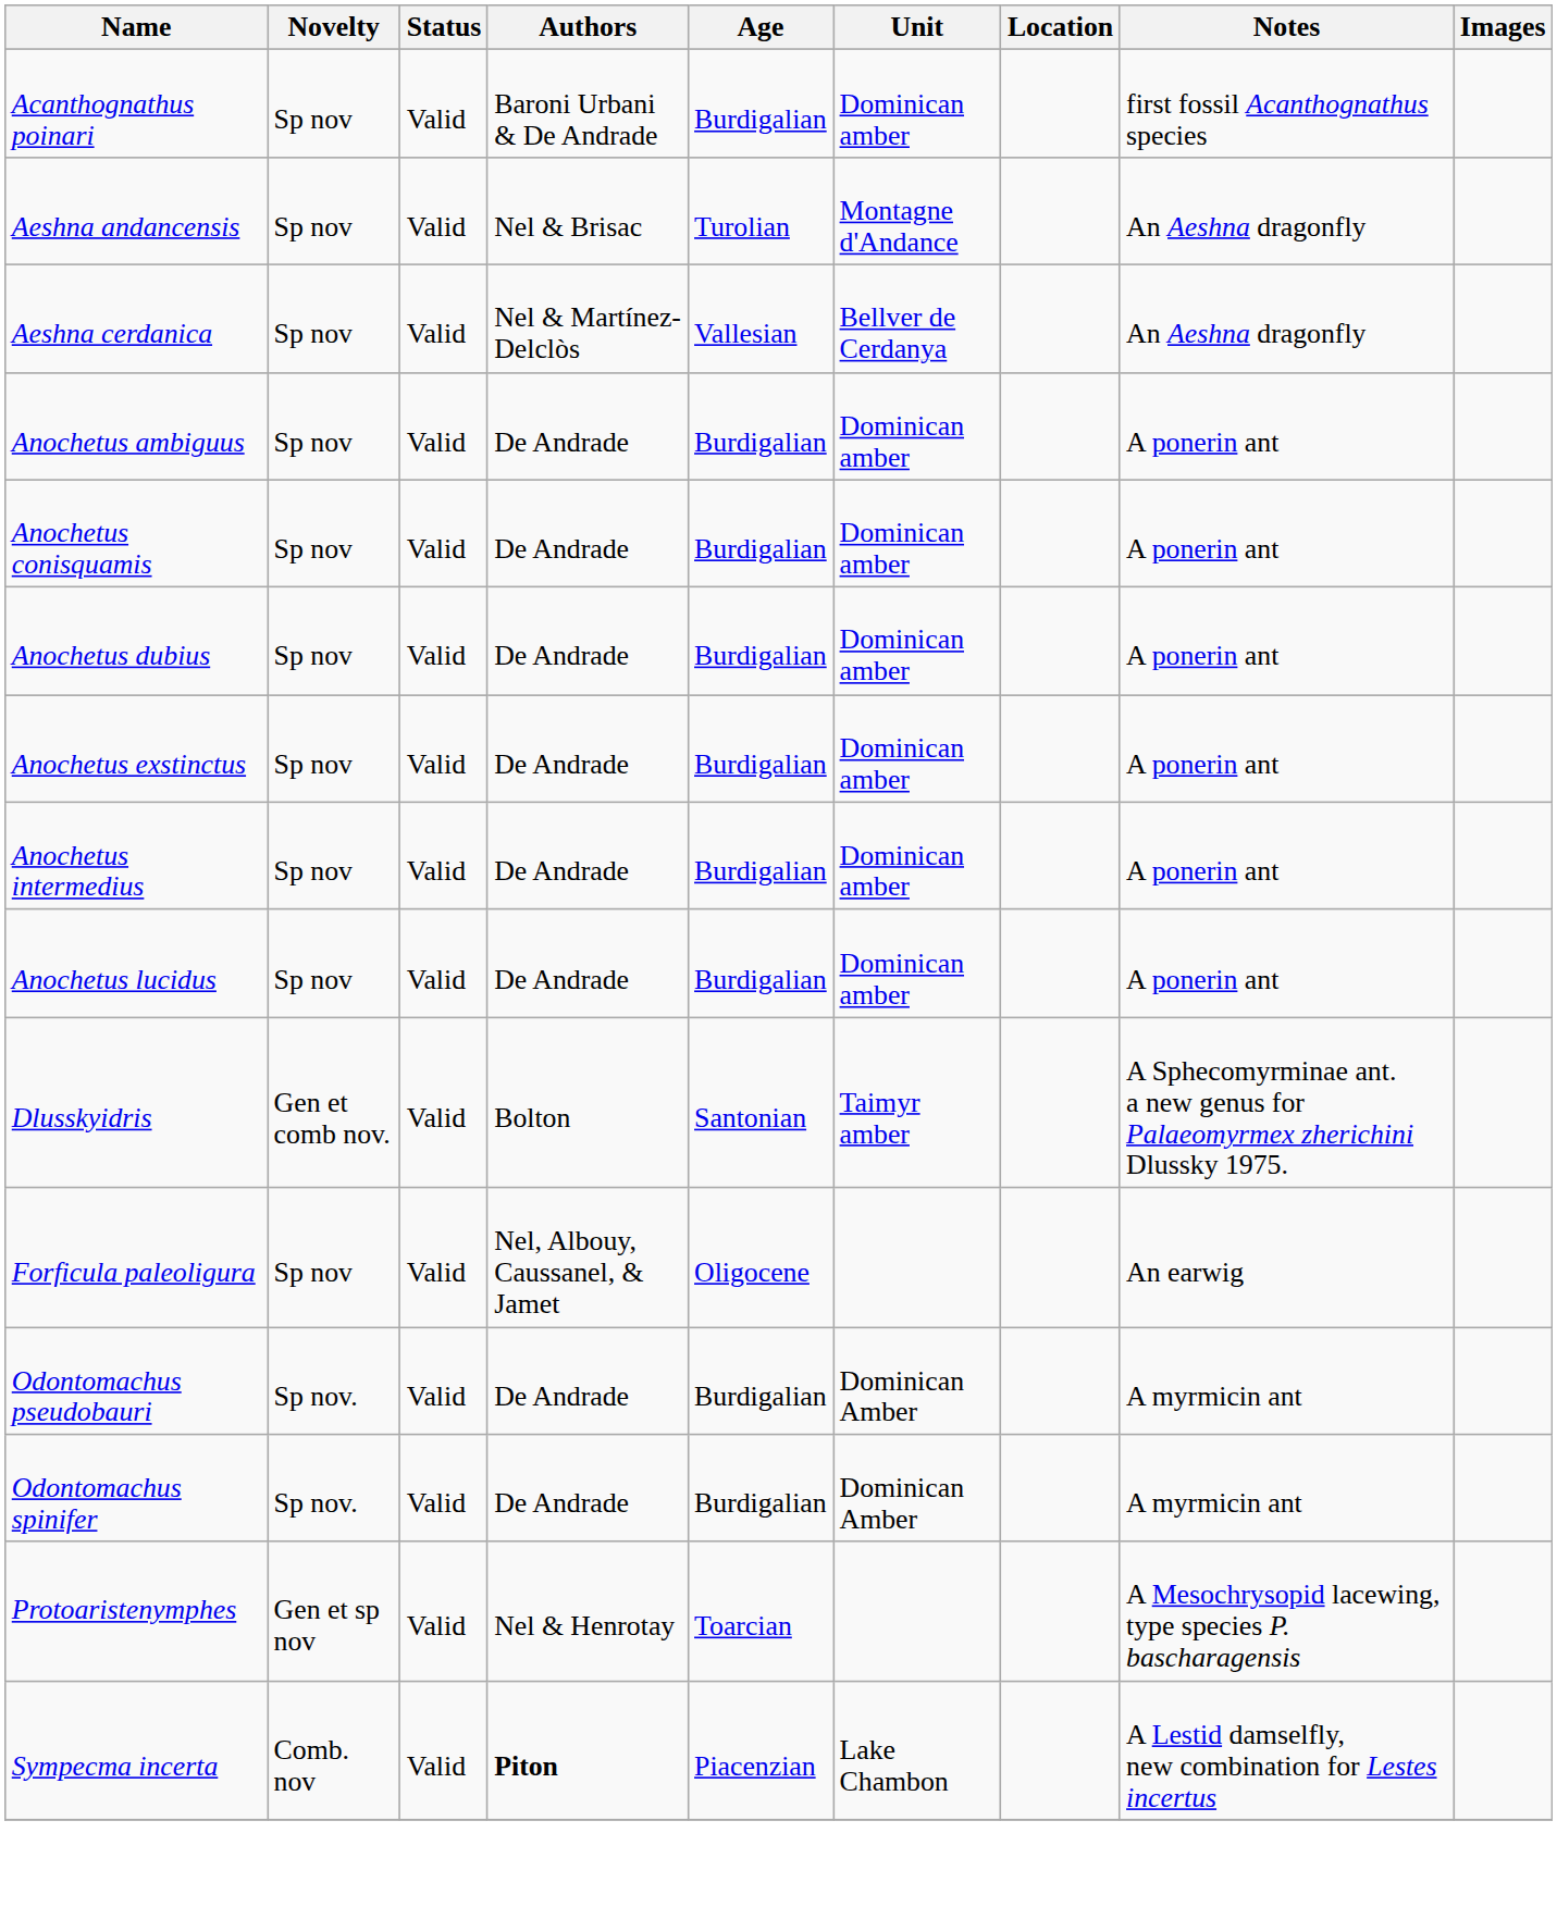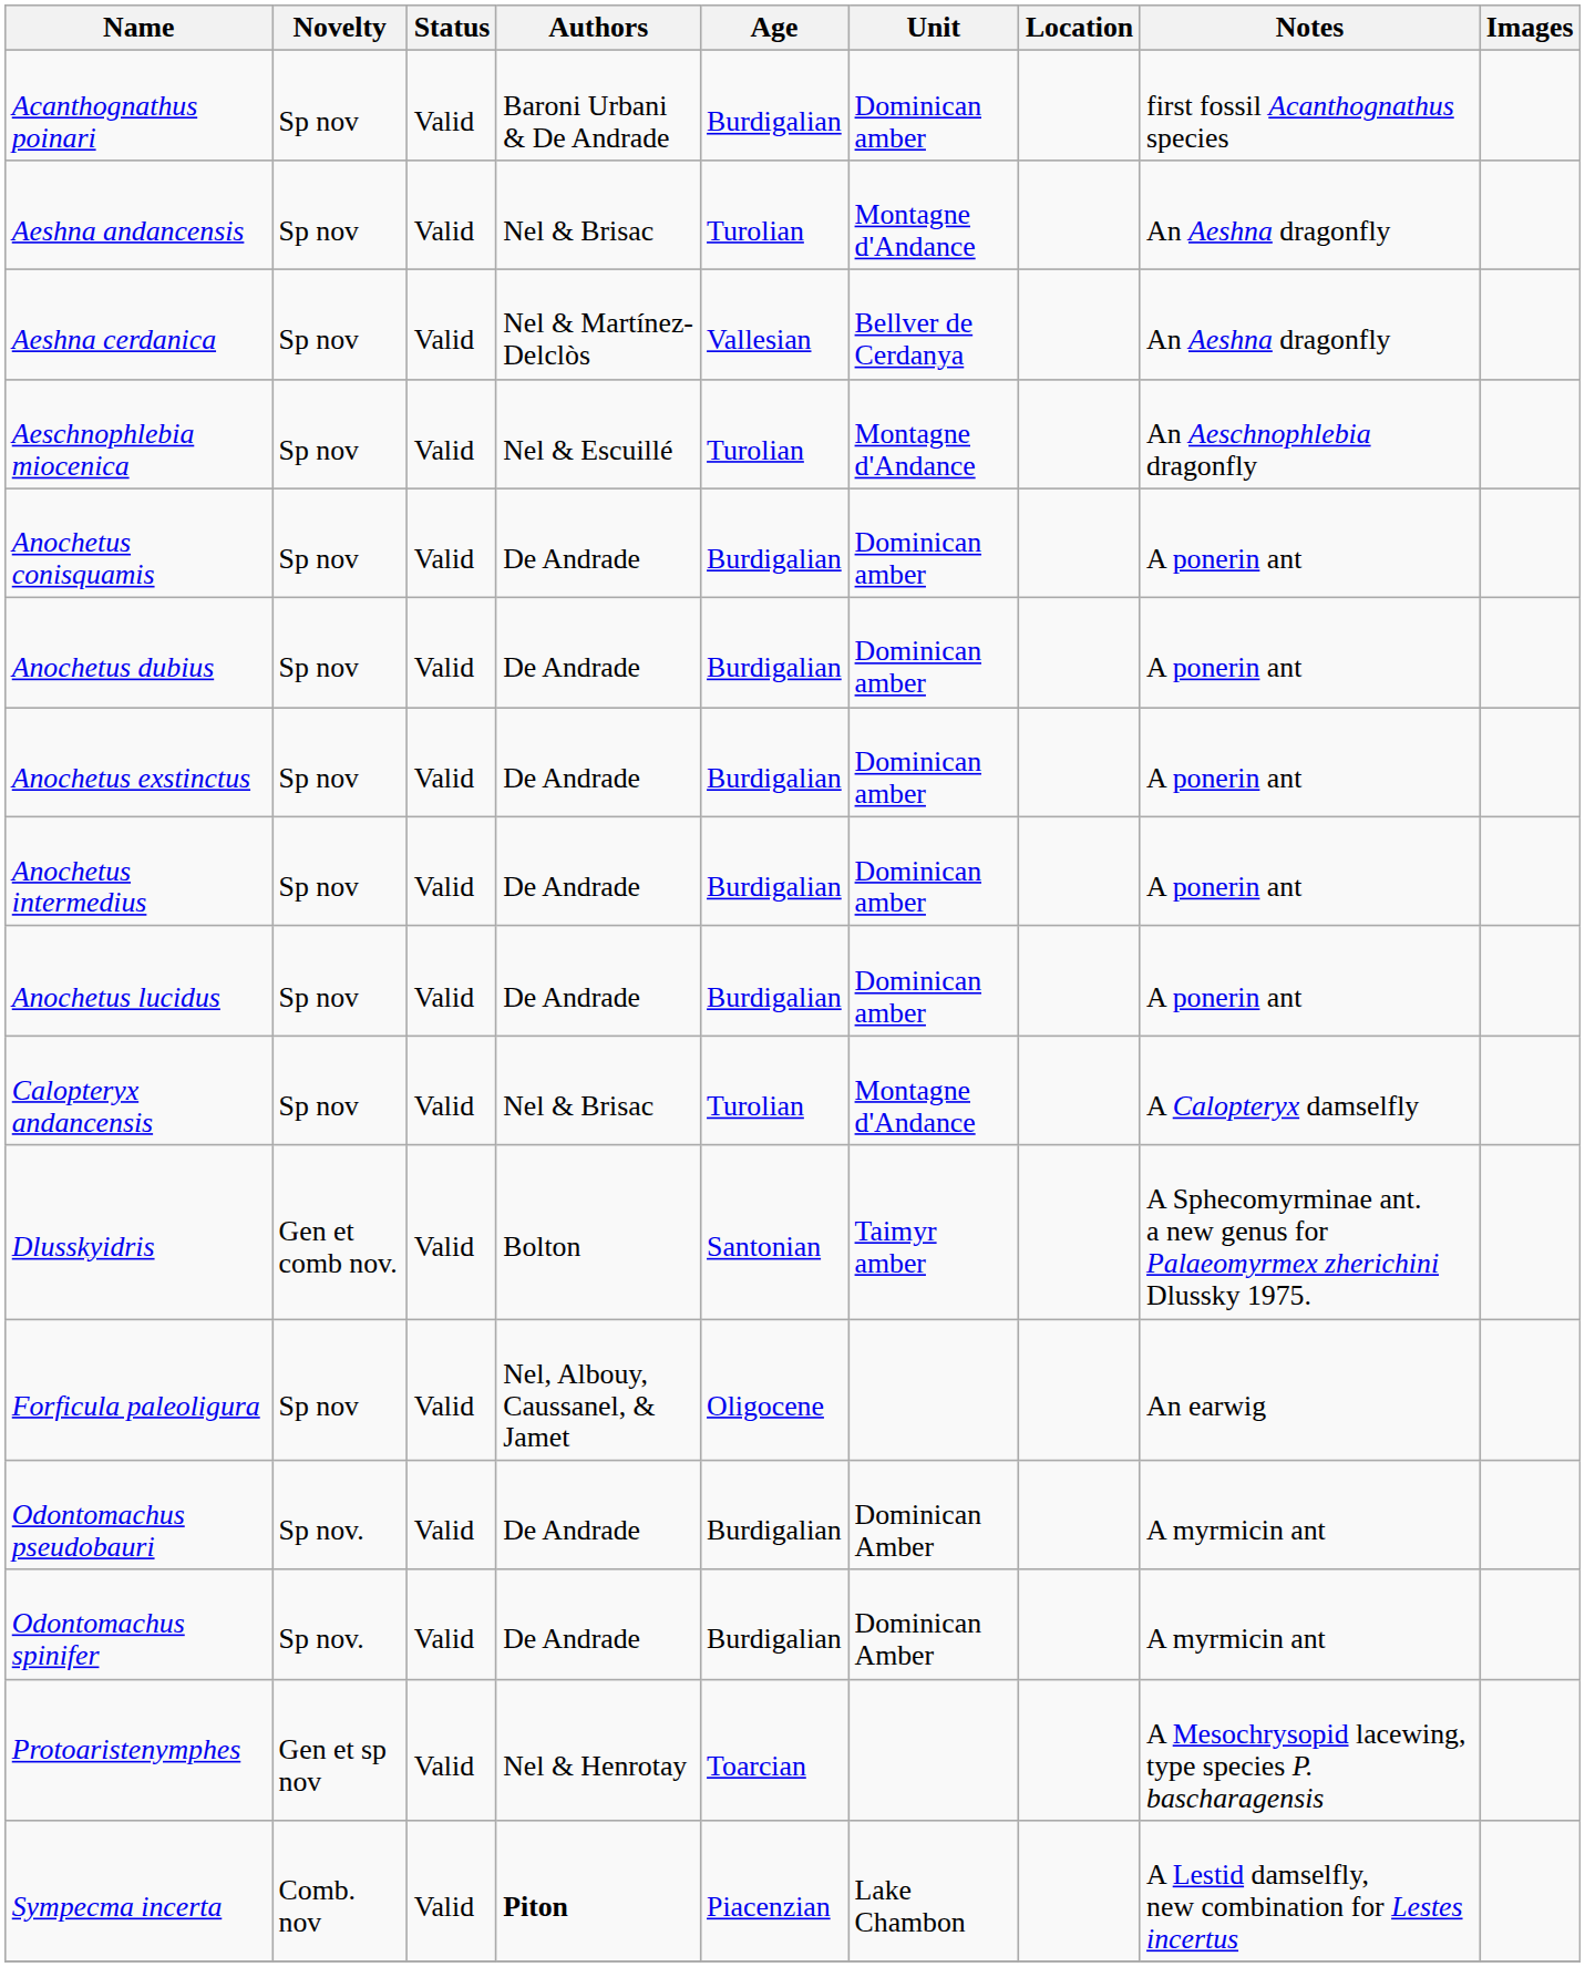+ row: Aeschnophlebia miocenica | Sp nov | Valid | Nel & Escuillé | Turolian | Montagne d'Andance | An Aeschnophlebia dragonfly
- row: Anochetus ambiguus | Sp nov | Valid | De Andrade | Burdigalian | Dominican amber | A ponerin ant
+ row: Calopteryx andancensis | Sp nov | Valid | Nel & Brisac | Turolian | Montagne d'Andance | A Calopteryx damselfly
